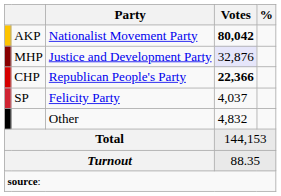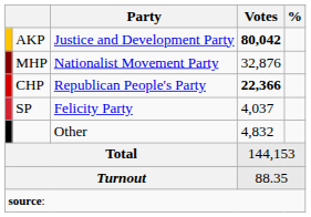AKP | Party: Nationalist Movement Party -> Justice and Development Party
MHP | Party: Justice and Development Party -> Nationalist Movement Party
MHP | Votes: lavender background -> no background
